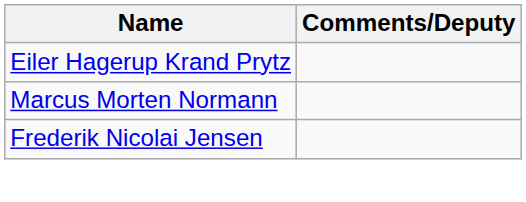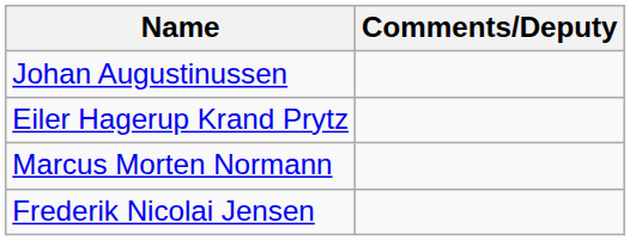+ row: Johan Augustinussen
